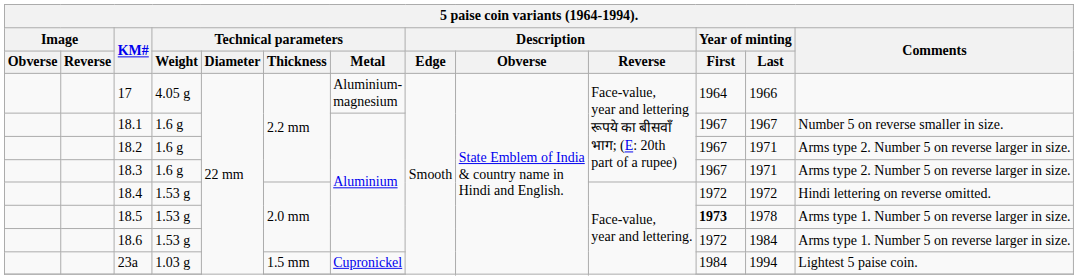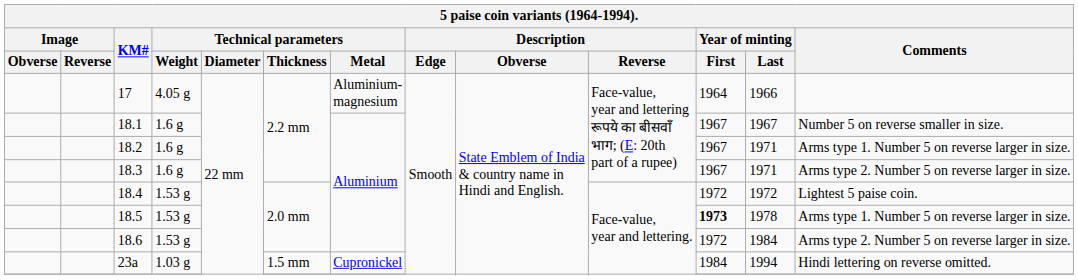18.2 | Comments: Arms type 2. Number 5 on reverse larger in size. -> Arms type 1. Number 5 on reverse larger in size.
18.4 | Comments: Hindi lettering on reverse omitted. -> Lightest 5 paise coin.
18.6 | Comments: Arms type 1. Number 5 on reverse larger in size. -> Arms type 2. Number 5 on reverse larger in size.
23a | Comments: Lightest 5 paise coin. -> Hindi lettering on reverse omitted.
